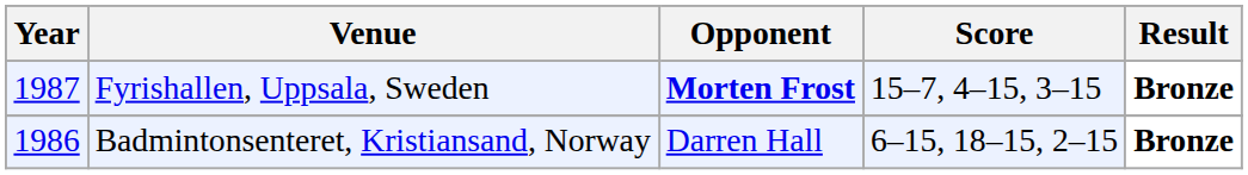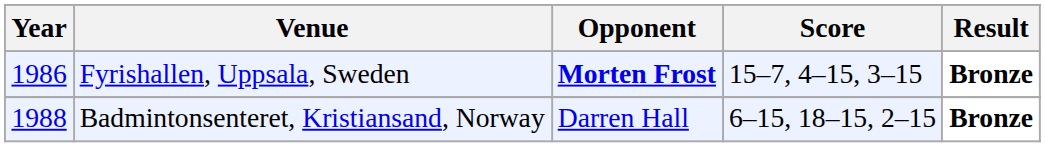Fyrishallen, Uppsala, Sweden | Year: 1987 -> 1986
Badmintonsenteret, Kristiansand, Norway | Year: 1986 -> 1988
